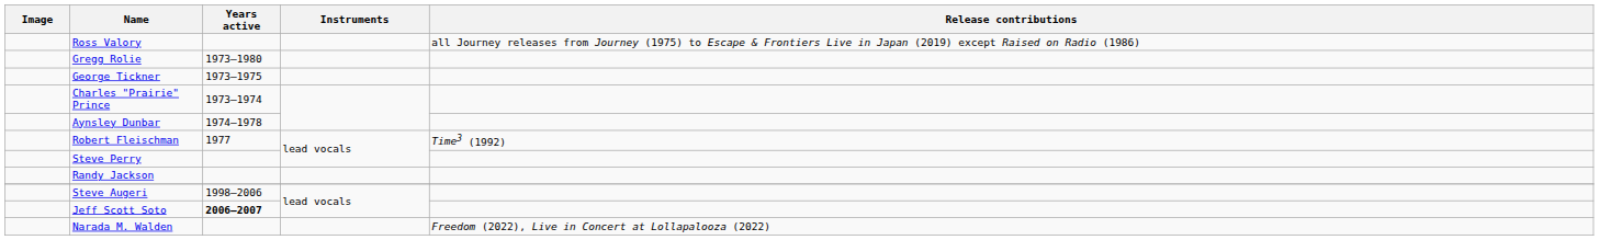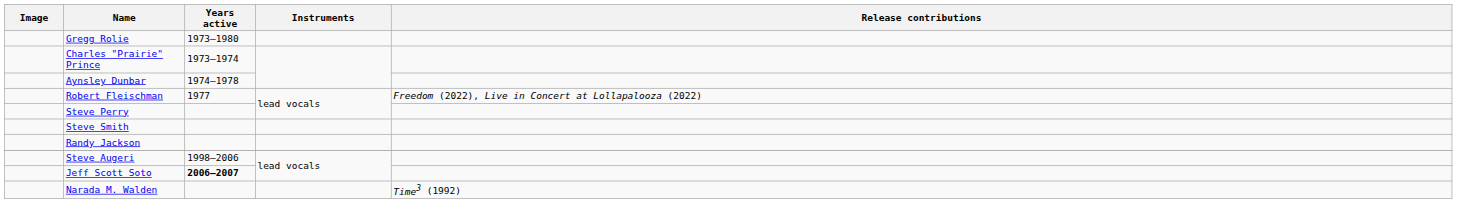- row: Ross Valory | all Journey releases from Journey (1975) to Escape & Frontiers Live in Japan (2019) except Raised on Radio (1986)
- row: George Tickner | 1973–1975
Robert Fleischman | Release contributions: Time3 (1992) -> Freedom (2022), Live in Concert at Lollapalooza (2022)
+ row: Steve Smith
Narada M. Walden | Release contributions: Freedom (2022), Live in Concert at Lollapalooza (2022) -> Time3 (1992)
